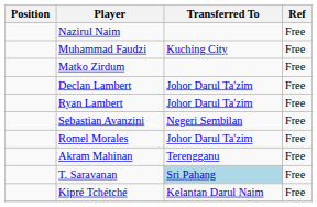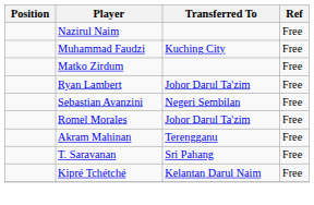- row: Declan Lambert | Johor Darul Ta'zim | Free
T. Saravanan | Transferred To: lightblue background -> no background
